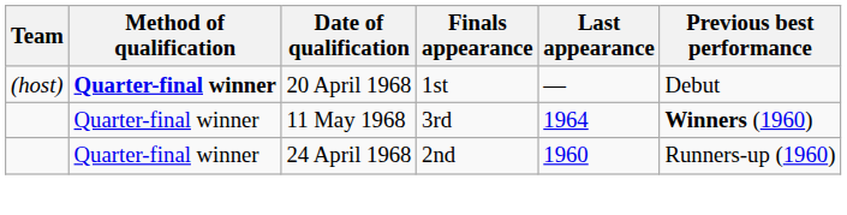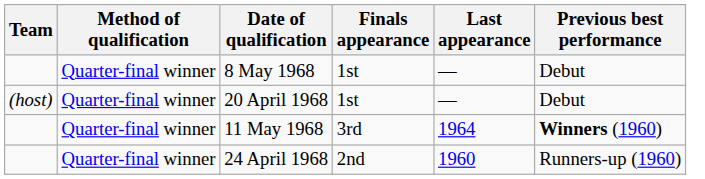+ row: Quarter-final winner | 8 May 1968 | 1st | — | Debut
20 April 1968 | Method of qualification: bold -> normal
